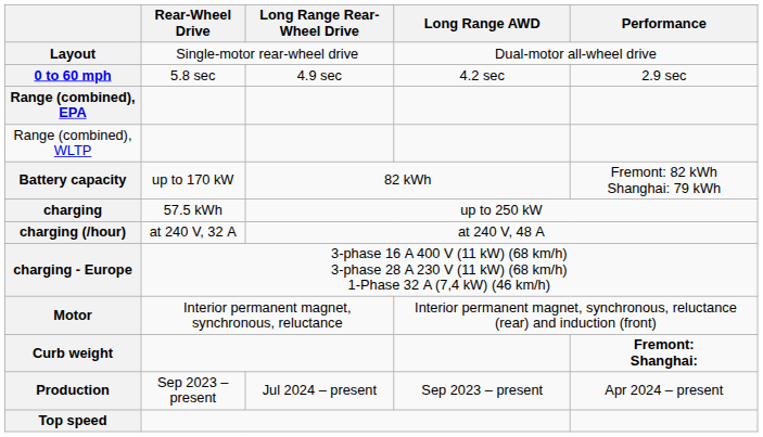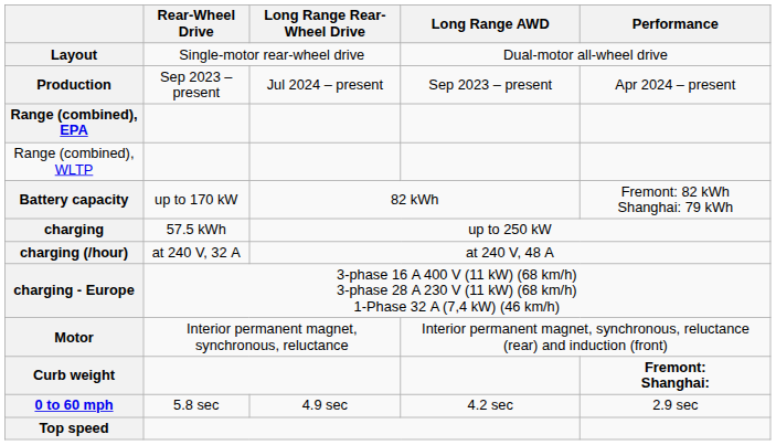rows swapped: Production <-> 0 to 60 mph
